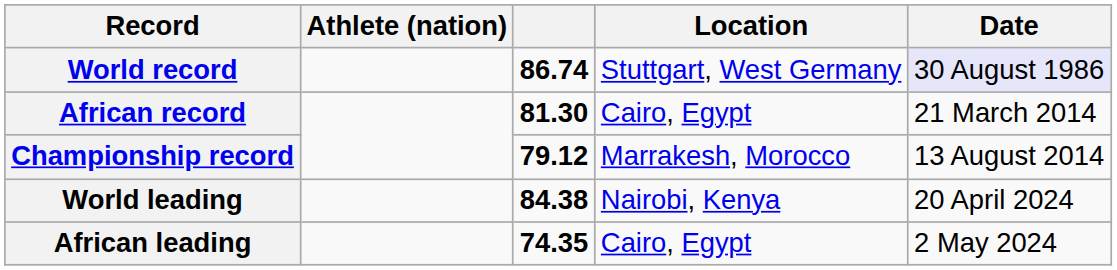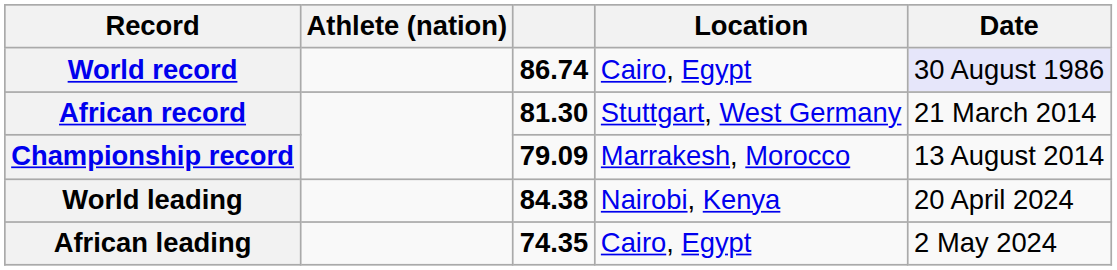World record | Location: Stuttgart, West Germany -> Cairo, Egypt
African record | Location: Cairo, Egypt -> Stuttgart, West Germany
Championship record | column 3: 79.12 -> 79.09
